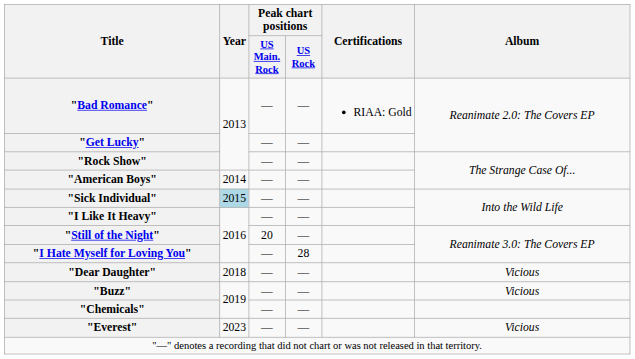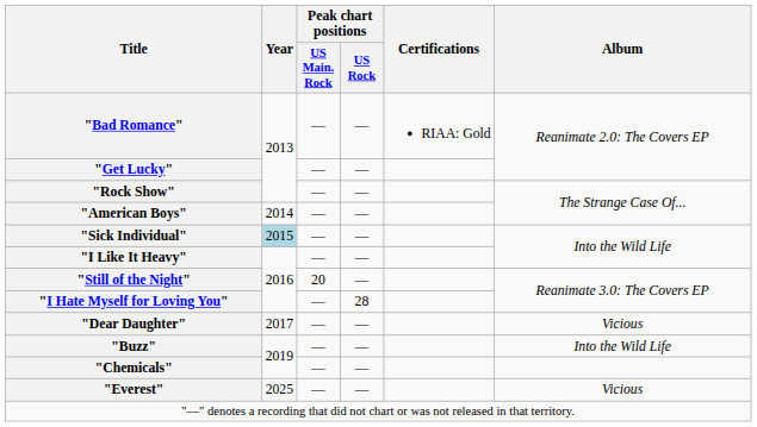"Dear Daughter" | Year: 2018 -> 2017
"Buzz" | Album: Vicious -> Into the Wild Life
"Everest" | Year: 2023 -> 2025
